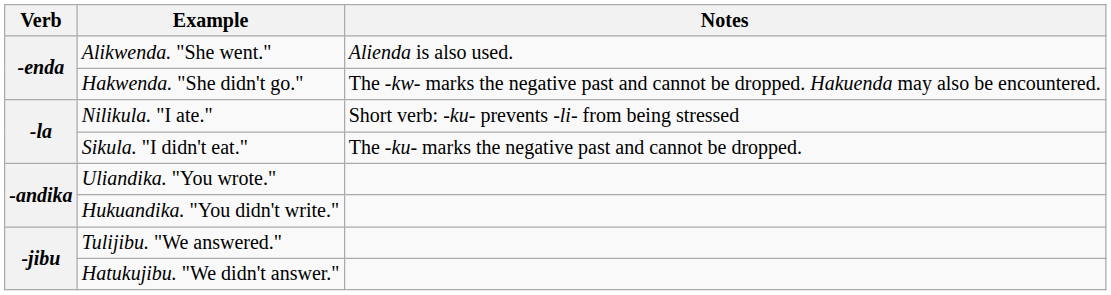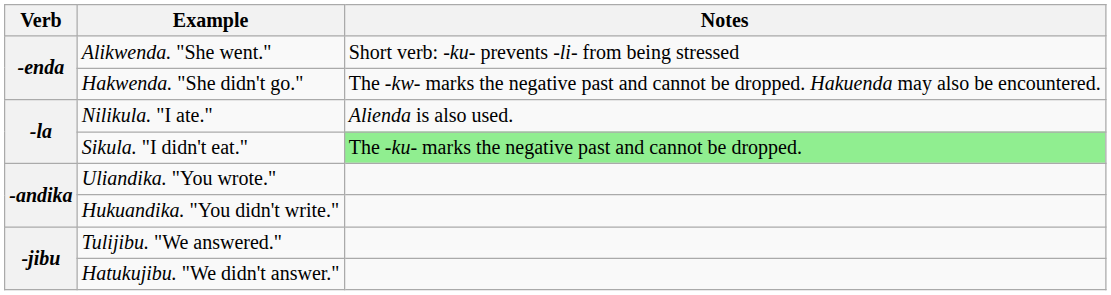Alikwenda. "She went." | Notes: Alienda is also used. -> Short verb: -ku- prevents -li- from being stressed
Nilikula. "I ate." | Notes: Short verb: -ku- prevents -li- from being stressed -> Alienda is also used.
Sikula. "I didn't eat." | Notes: no background -> lightgreen background
